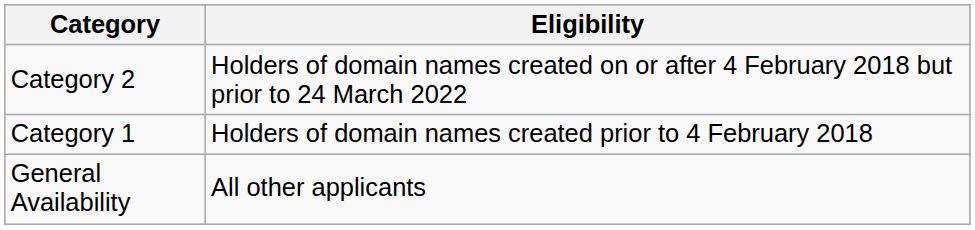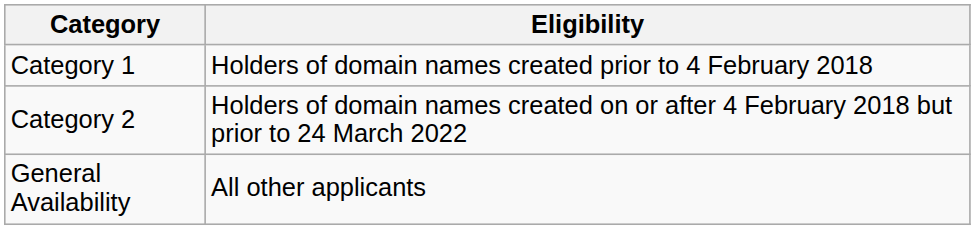rows swapped: Category 1 <-> Category 2
